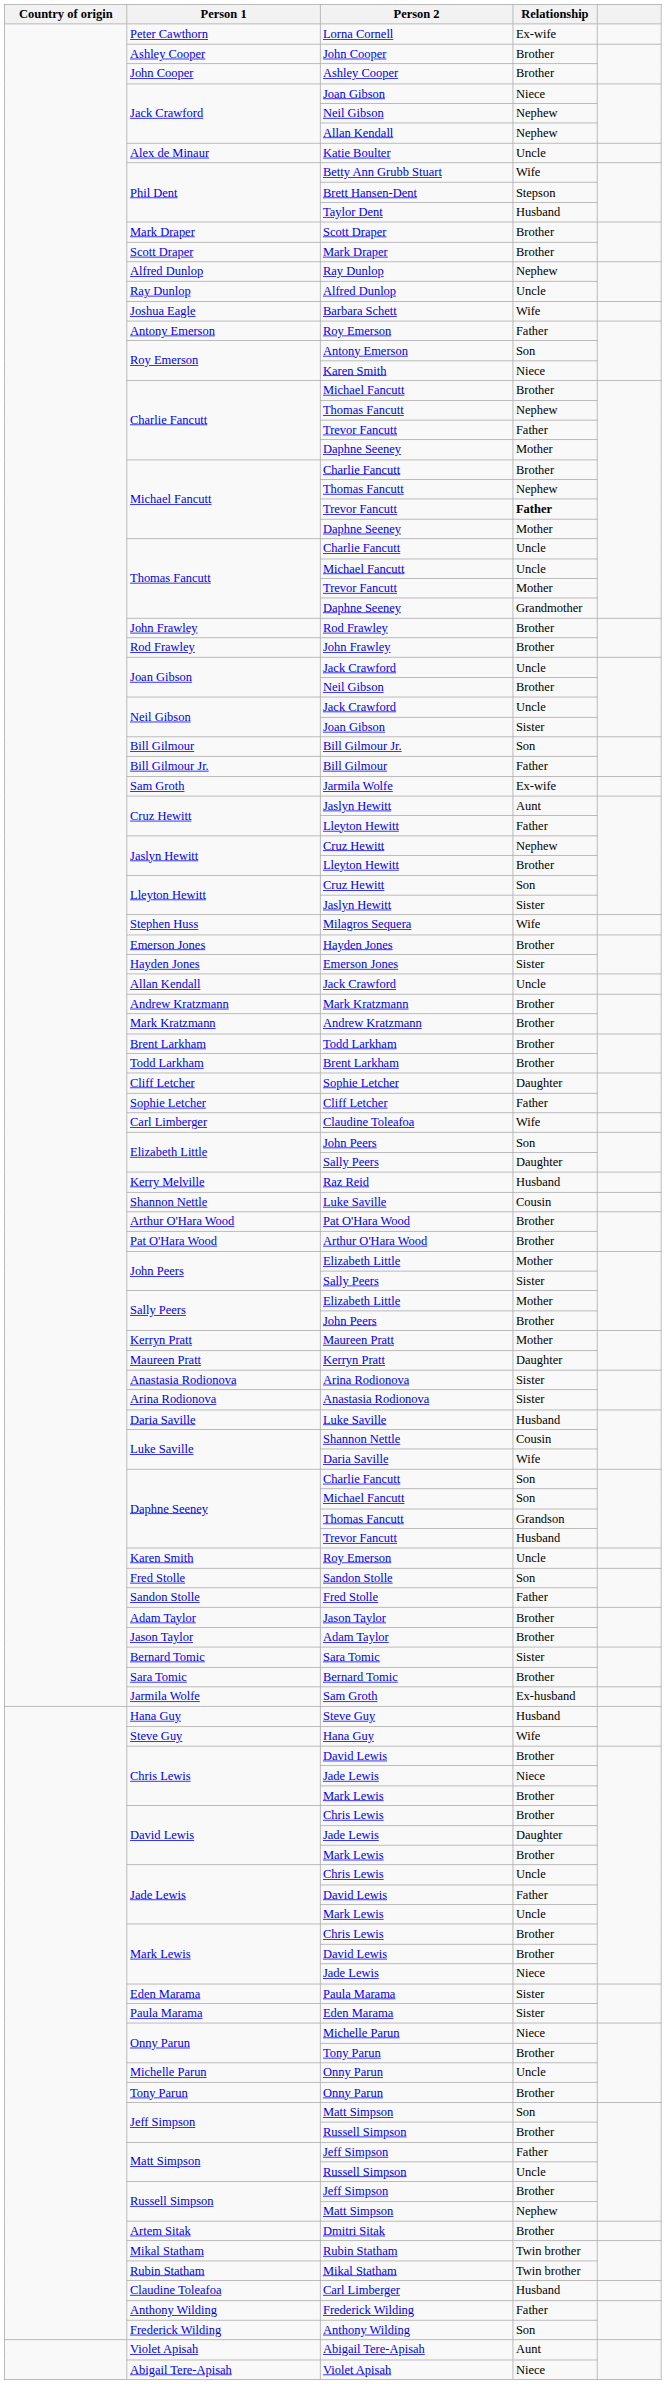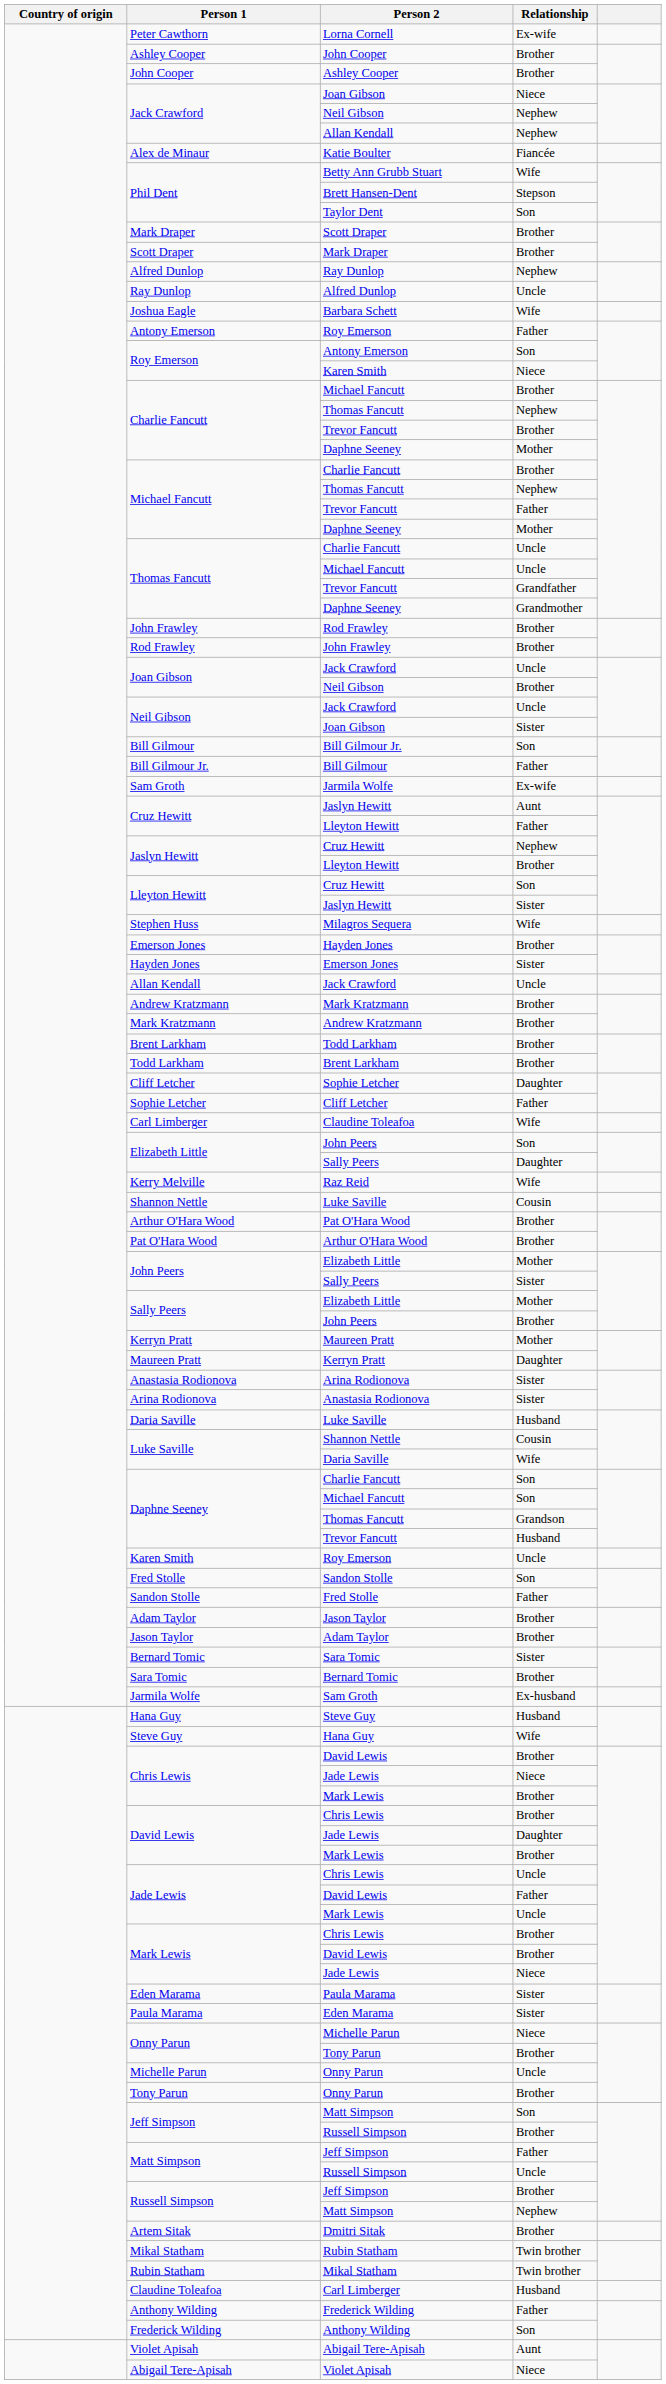Katie Boulter | Relationship: Uncle -> Fiancée
Taylor Dent | Relationship: Husband -> Son
Charlie Fancutt / Trevor Fancutt | Relationship: Father -> Brother
Michael Fancutt / Trevor Fancutt | Relationship: bold -> normal
Thomas Fancutt / Trevor Fancutt | Relationship: Mother -> Grandfather
Raz Reid | Relationship: Husband -> Wife
